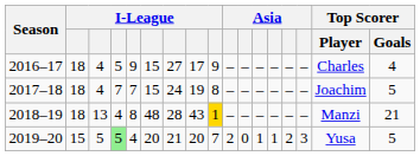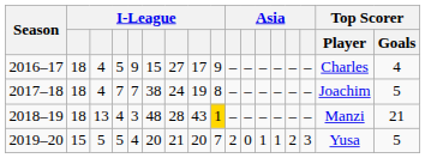2017–18 | column 6: 15 -> 38
2018–19 | column 5: 8 -> 3
2019–20 | column 4: lightgreen background -> no background
